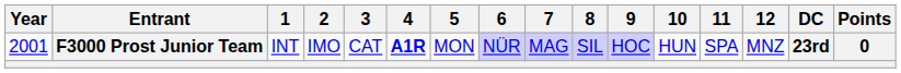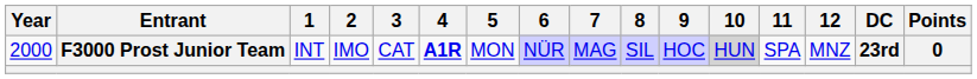F3000 Prost Junior Team | Year: 2001 -> 2000
F3000 Prost Junior Team | 10: no background -> lightgrey background
